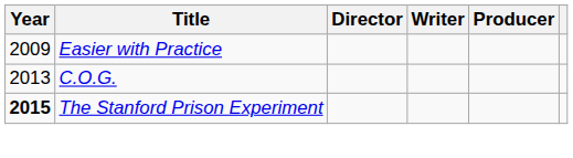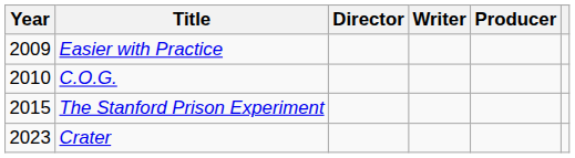C.O.G. | Year: 2013 -> 2010
The Stanford Prison Experiment | Year: bold -> normal
+ row: 2023 | Crater
